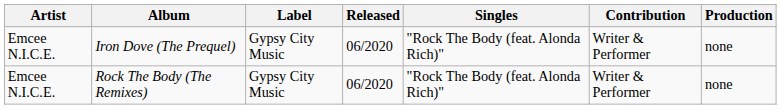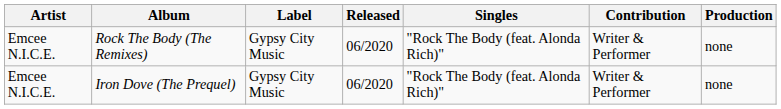rows swapped: Iron Dove (The Prequel) <-> Rock The Body (The Remixes)
